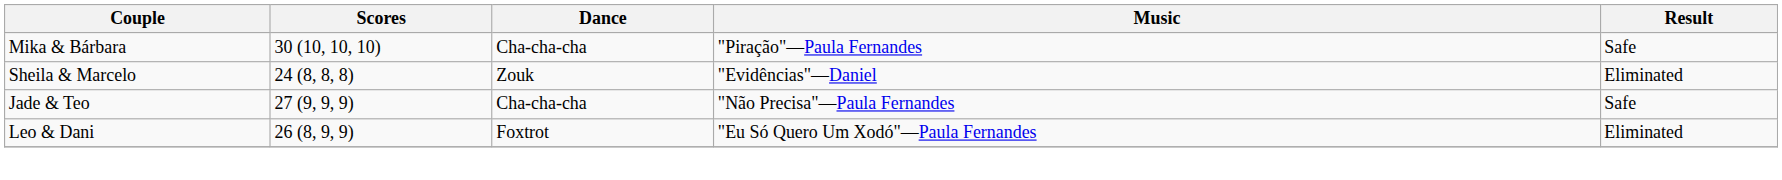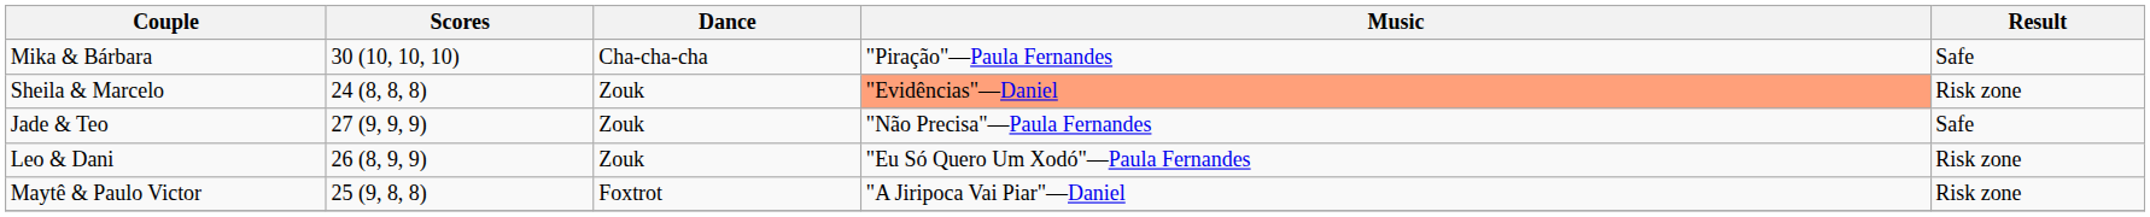Sheila & Marcelo | Music: no background -> lightsalmon background
Sheila & Marcelo | Result: Eliminated -> Risk zone
Jade & Teo | Dance: Cha-cha-cha -> Zouk
Leo & Dani | Dance: Foxtrot -> Zouk
Leo & Dani | Result: Eliminated -> Risk zone
+ row: Maytê & Paulo Victor | 25 (9, 8, 8) | Foxtrot | "A Jiripoca Vai Piar"—Daniel | Risk zone
